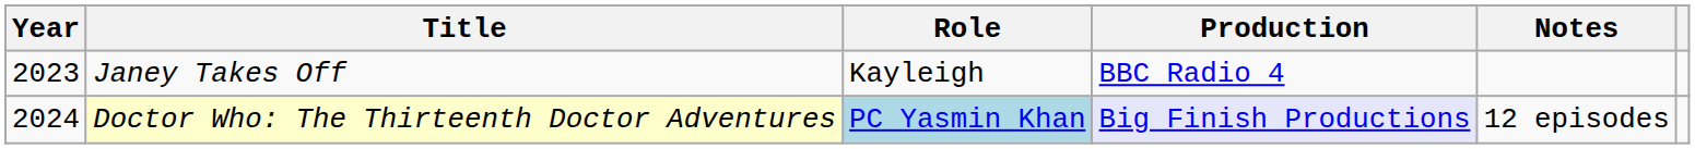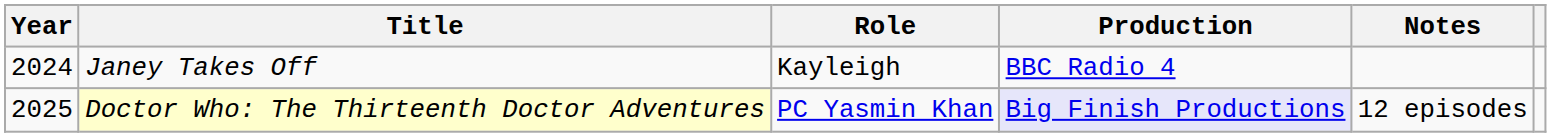Janey Takes Off | Year: 2023 -> 2024
Doctor Who: The Thirteenth Doctor Adventures | Year: 2024 -> 2025
Doctor Who: The Thirteenth Doctor Adventures | Role: lightblue background -> no background
